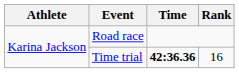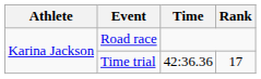Time trial | Time: bold -> normal
Time trial | Rank: 16 -> 17
